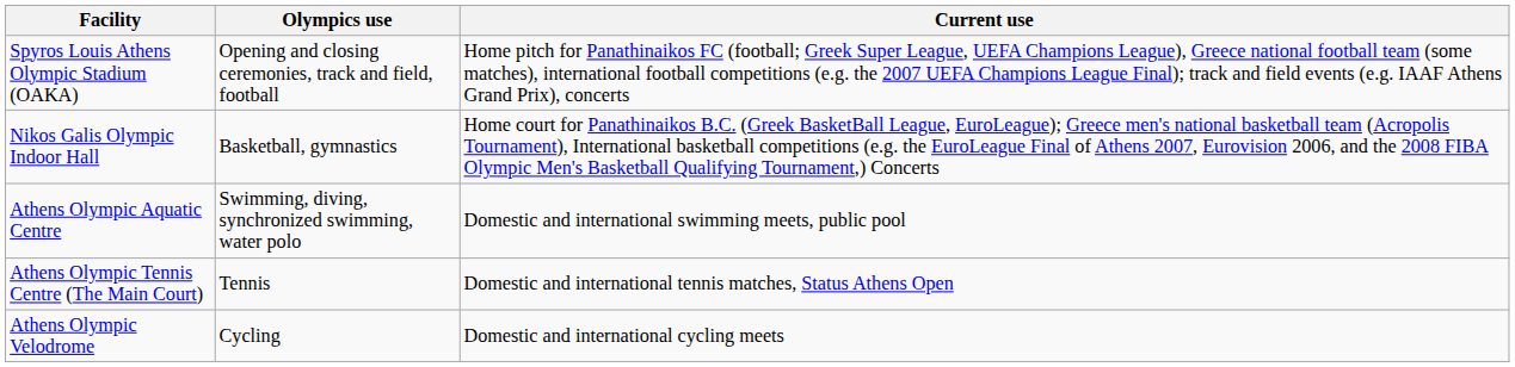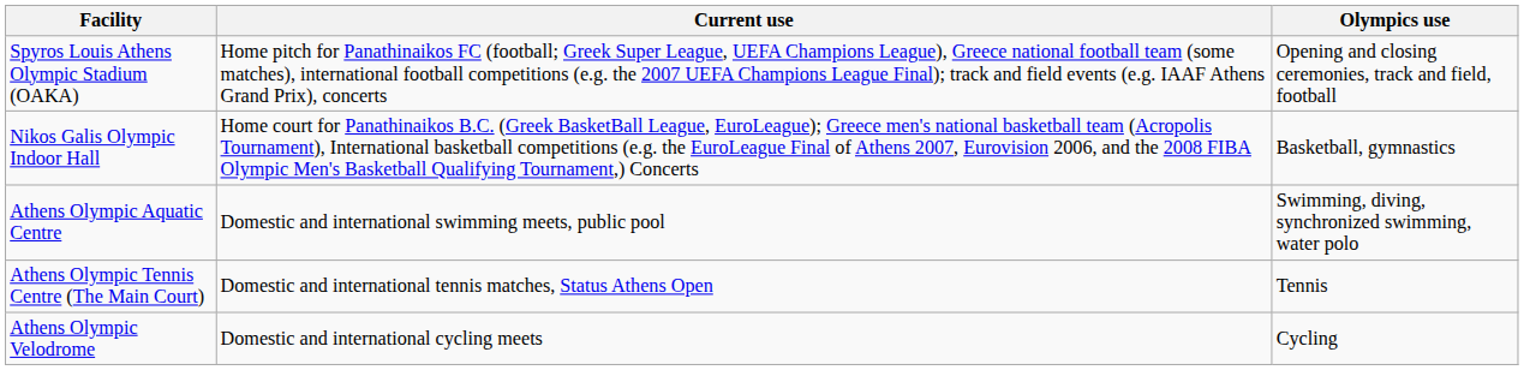columns swapped: Olympics use <-> Current use
